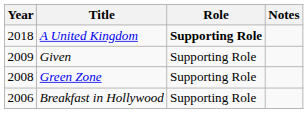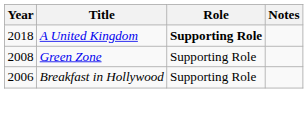- row: 2009 | Given | Supporting Role
